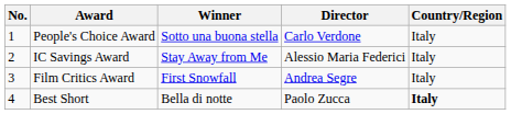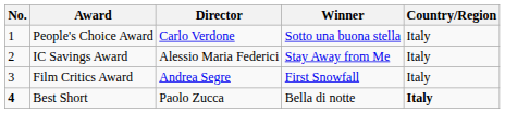columns swapped: Winner <-> Director
Best Short | No.: normal -> bold
